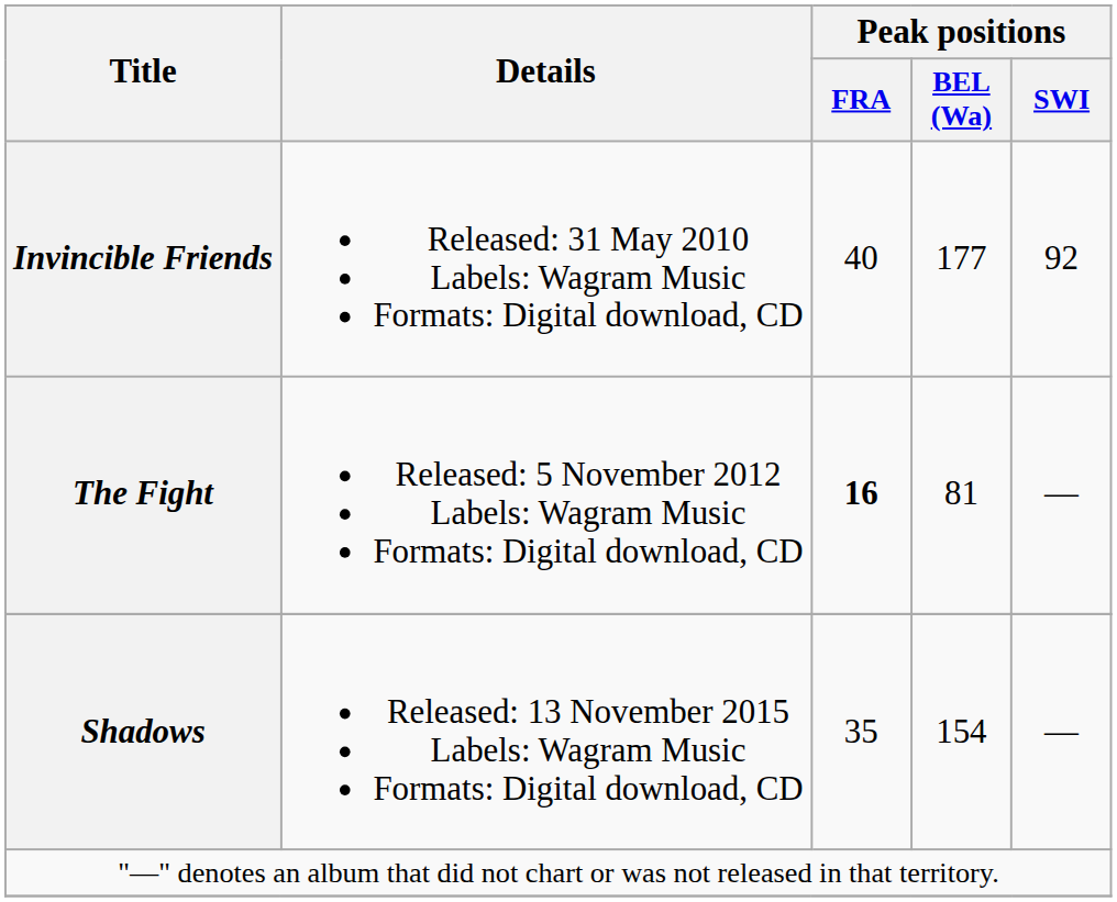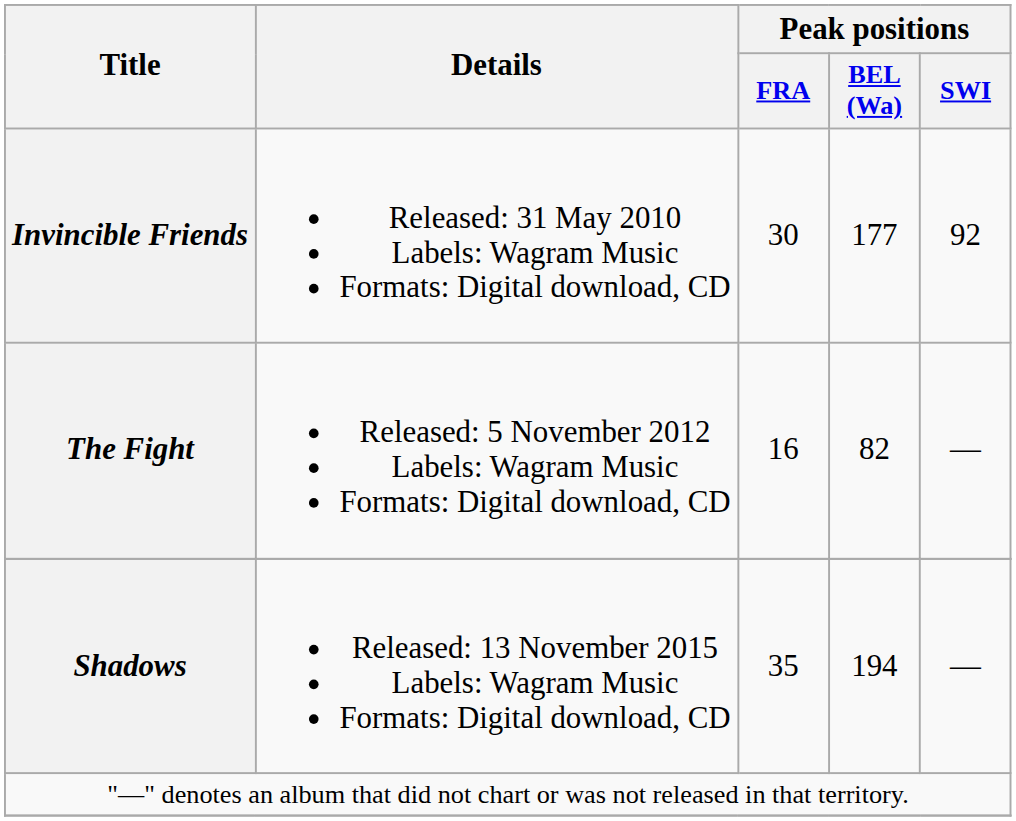Invincible Friends | Peak positions / FRA: 40 -> 30
The Fight | Peak positions / FRA: bold -> normal
The Fight | Peak positions / BEL (Wa): 81 -> 82
Shadows | Peak positions / BEL (Wa): 154 -> 194
